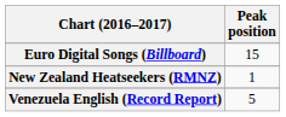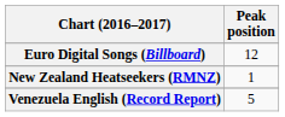Euro Digital Songs (Billboard) | Peak position: 15 -> 12
